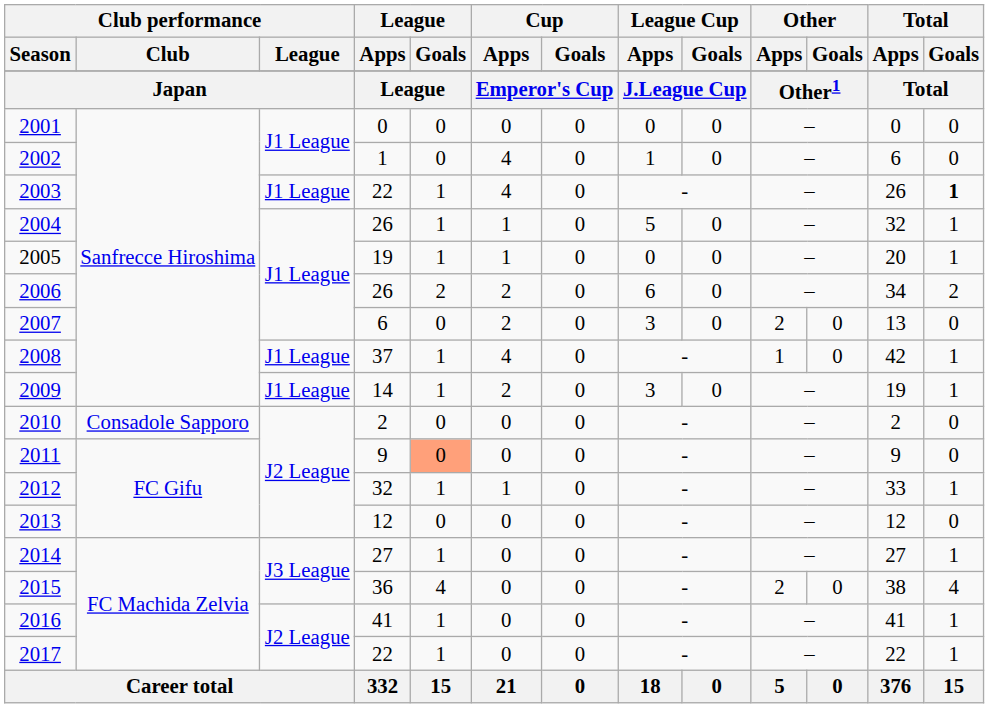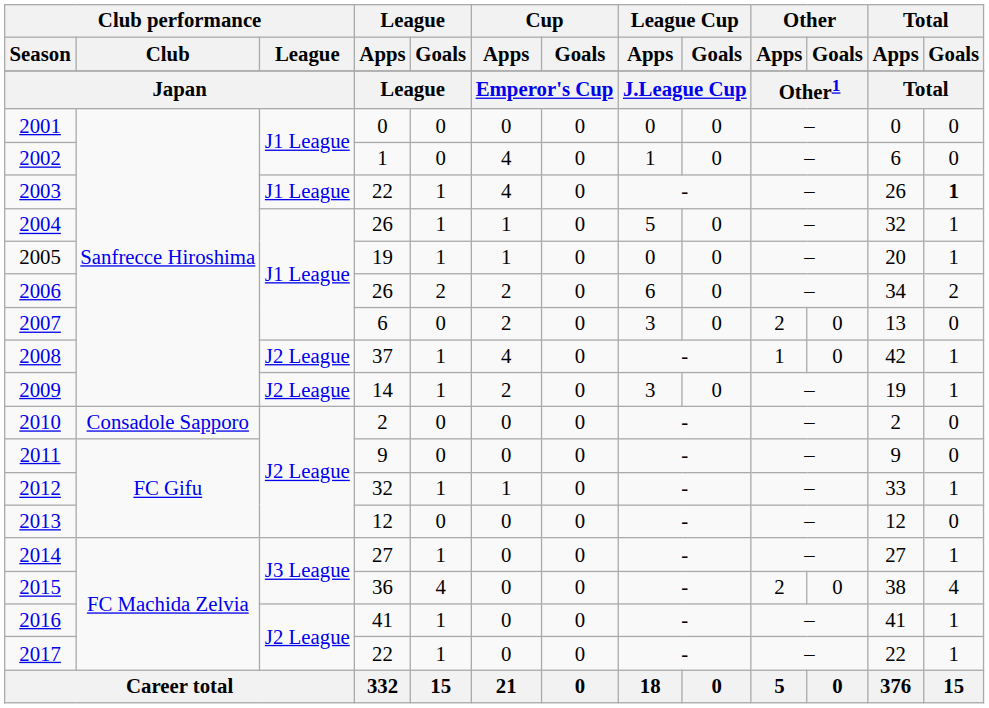2008 | Club performance / League: J1 League -> J2 League
2009 | Club performance / League: J1 League -> J2 League
2011 | League / Goals: lightsalmon background -> no background
